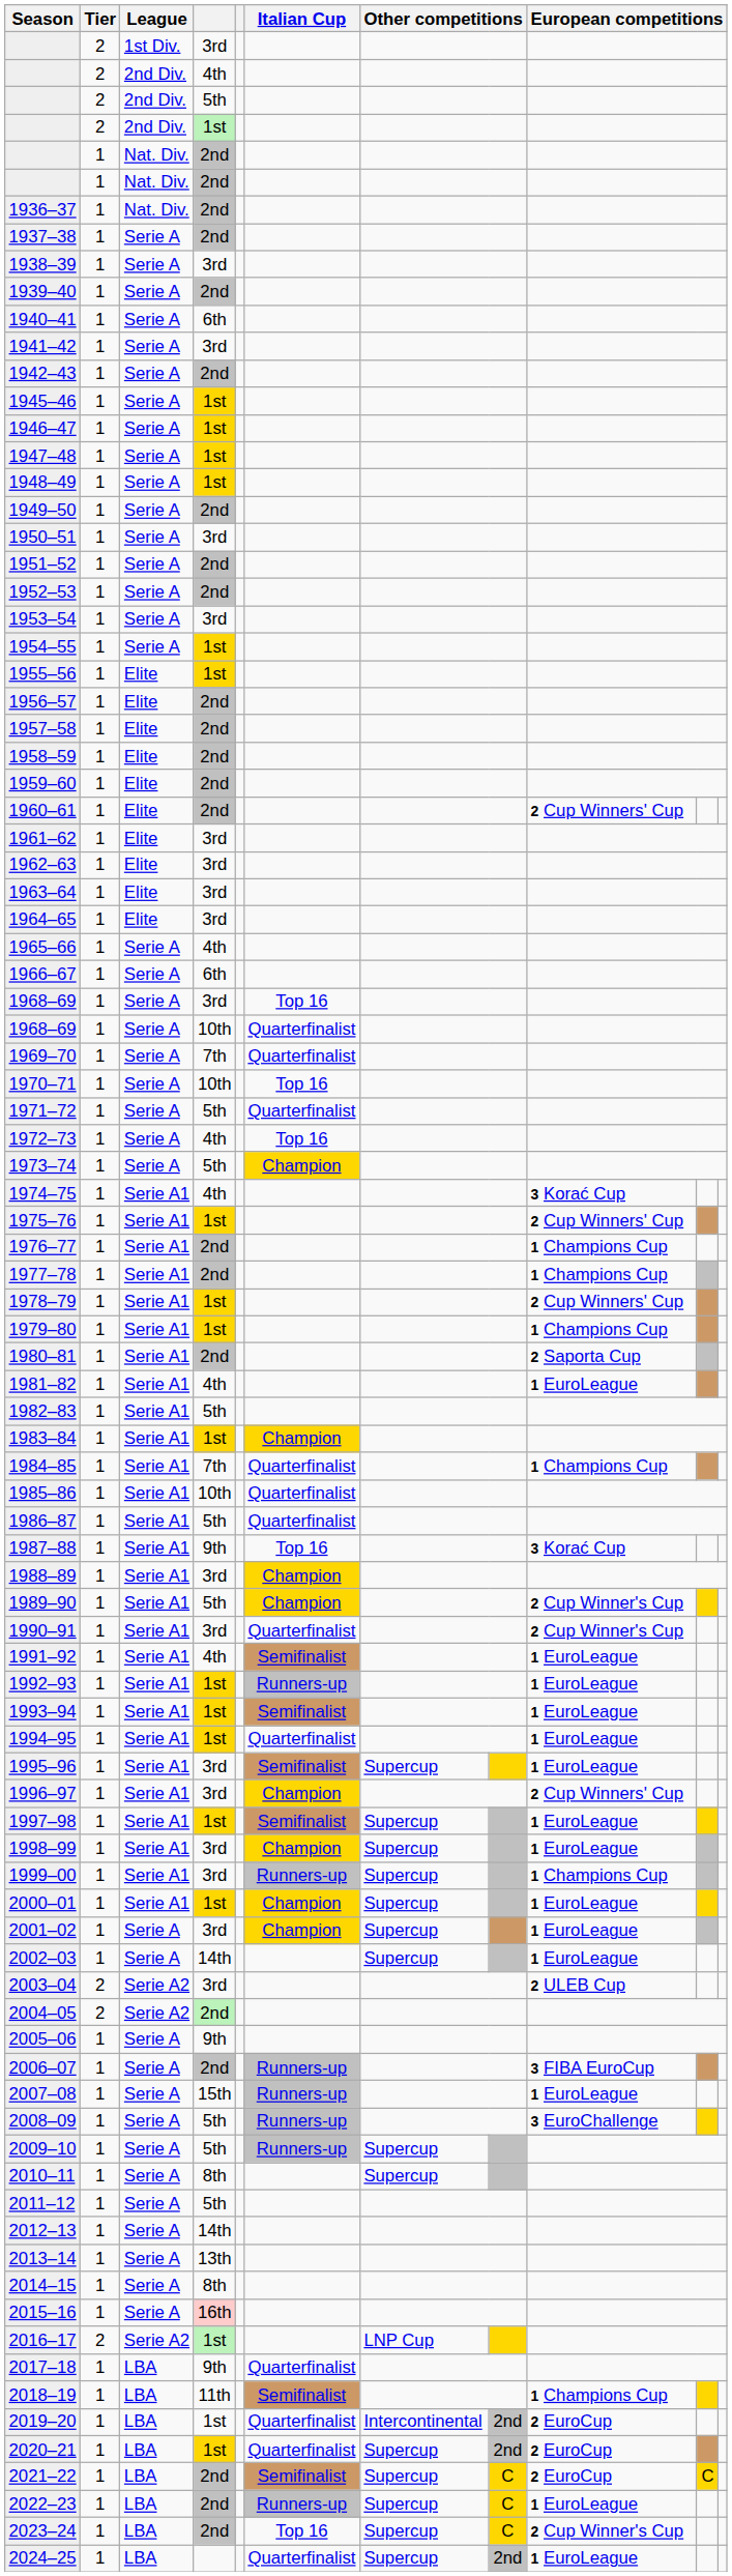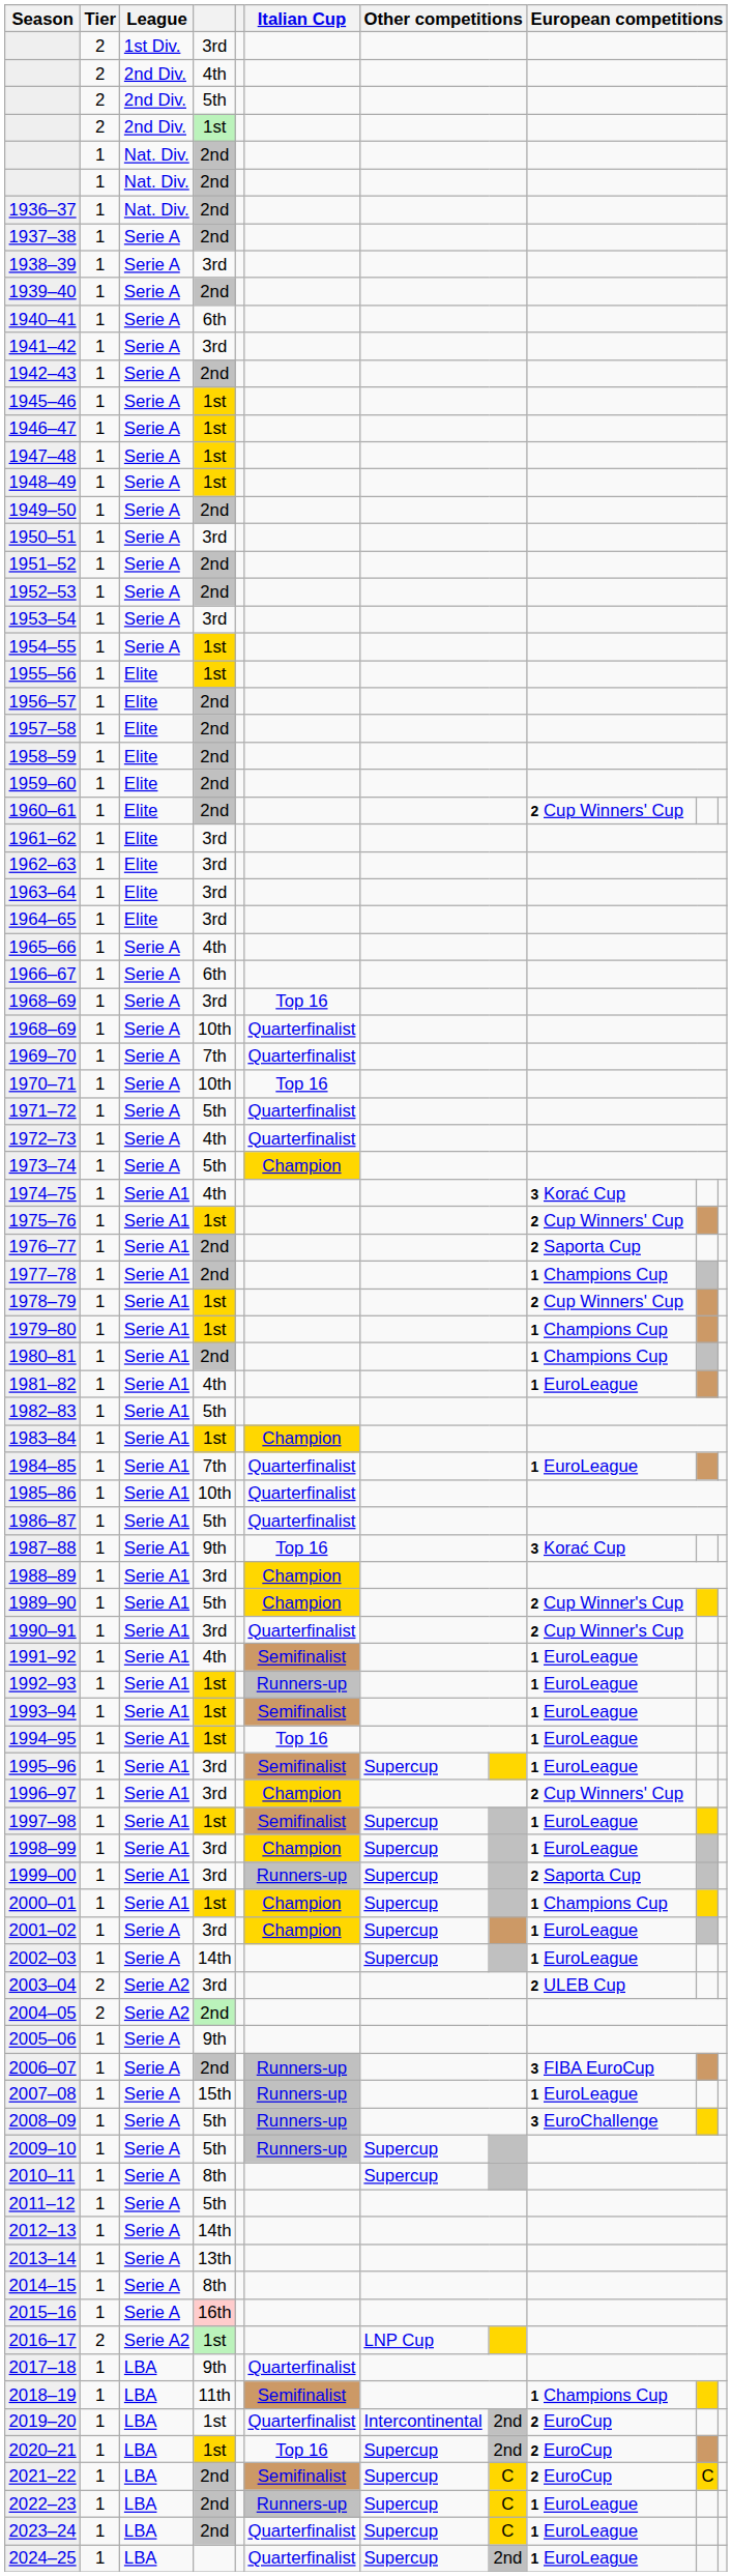1972–73 | Italian Cup: Top 16 -> Quarterfinalist
1976–77 | column 9: 1 Champions Cup -> 2 Saporta Cup
1980–81 | column 9: 2 Saporta Cup -> 1 Champions Cup
1984–85 | column 9: 1 Champions Cup -> 1 EuroLeague
1994–95 | Italian Cup: Quarterfinalist -> Top 16
1999–00 | column 9: 1 Champions Cup -> 2 Saporta Cup
2000–01 | column 9: 1 EuroLeague -> 1 Champions Cup
2020–21 | Italian Cup: Quarterfinalist -> Top 16
2023–24 | Italian Cup: Top 16 -> Quarterfinalist
2023–24 | column 9: 2 Cup Winner's Cup -> 1 EuroLeague
